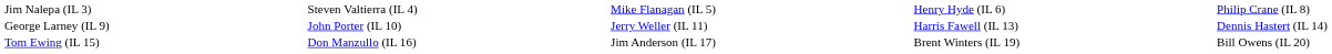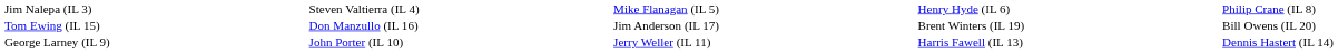rows swapped: George Larney (IL 9) <-> Tom Ewing (IL 15)
